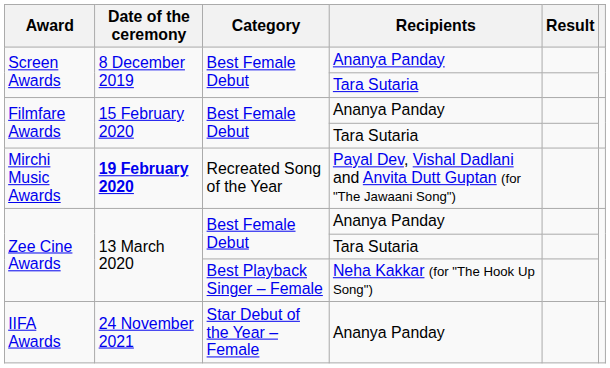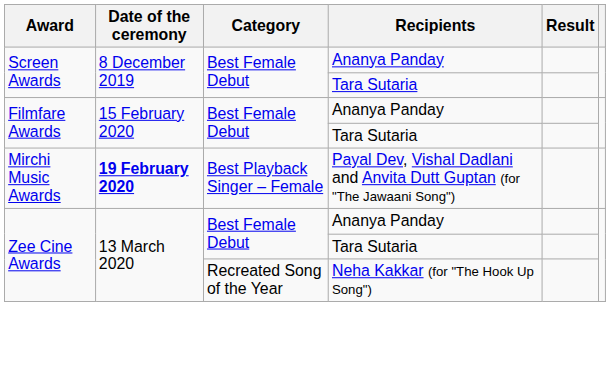Mirchi Music Awards | Category: Recreated Song of the Year -> Best Playback Singer – Female
Zee Cine Awards / Neha Kakkar (for "The Hook Up Song") | Category: Best Playback Singer – Female -> Recreated Song of the Year
- row: IIFA Awards | 24 November 2021 | Star Debut of the Year – Female | Ananya Panday
